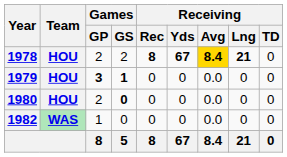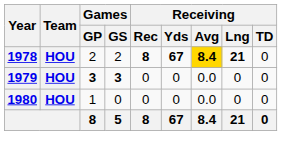1979 | Games / GS: 1 -> 3
1980 | Games / GP: 2 -> 1
1980 | Games / GS: bold -> normal
- row: 1982 | WAS | 1 | 0 | 0 | 0 | 0.0 | 0 | 0
